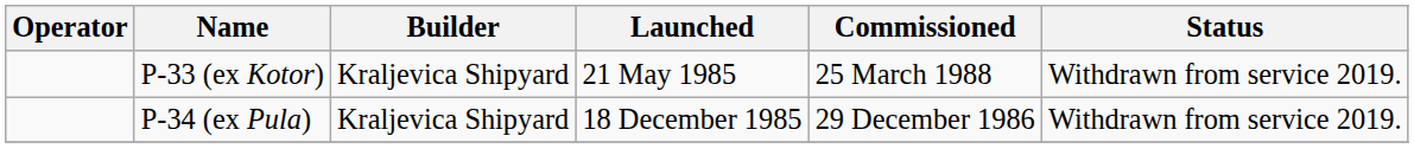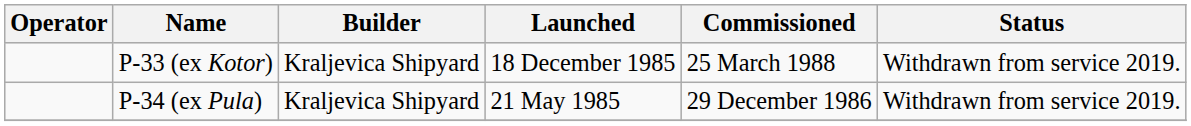P-33 (ex Kotor) | Launched: 21 May 1985 -> 18 December 1985
P-34 (ex Pula) | Launched: 18 December 1985 -> 21 May 1985
